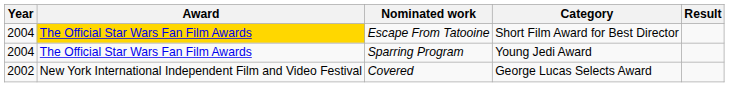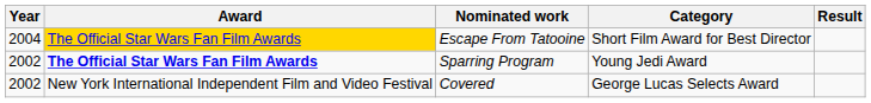Sparring Program | Year: 2004 -> 2002
Sparring Program | Award: normal -> bold
